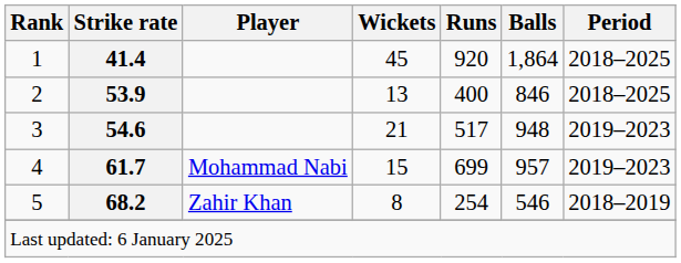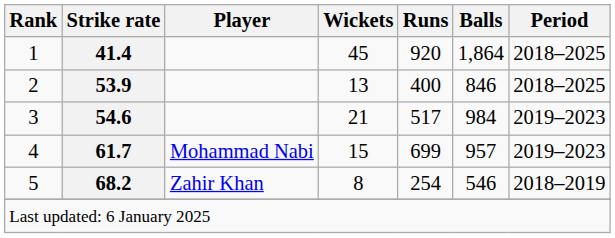3 | Balls: 948 -> 984
